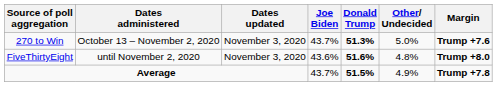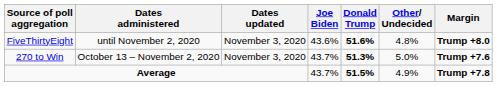rows swapped: 270 to Win <-> FiveThirtyEight
